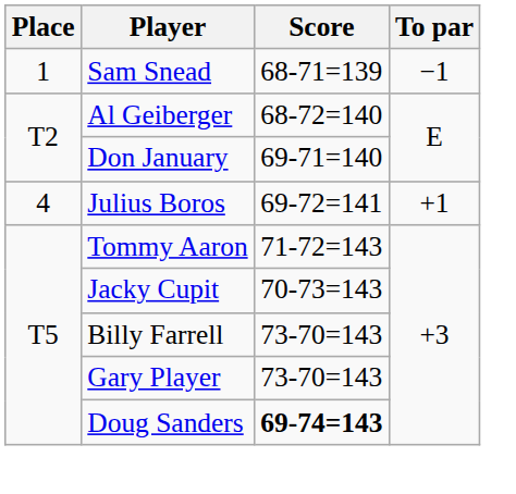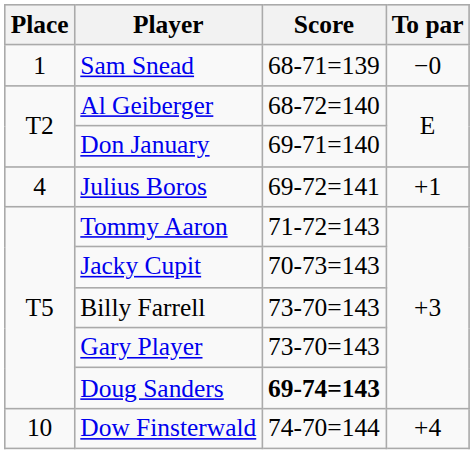Sam Snead | To par: −1 -> −0
+ row: 10 | Dow Finsterwald | 74-70=144 | +4
